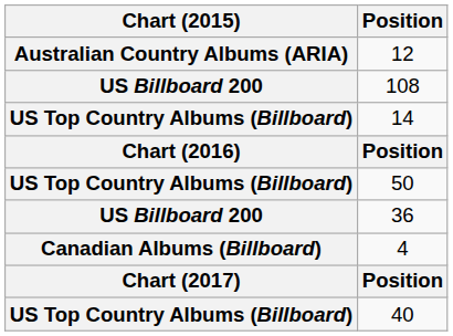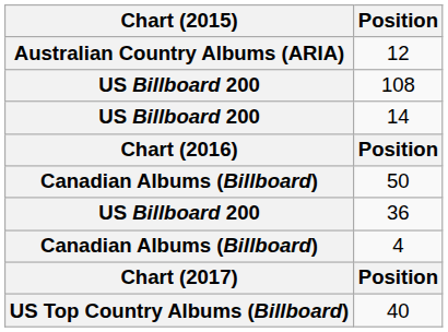14 | Chart (2015): US Top Country Albums (Billboard) -> US Billboard 200
50 | Chart (2015): US Top Country Albums (Billboard) -> Canadian Albums (Billboard)
